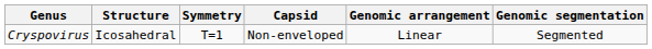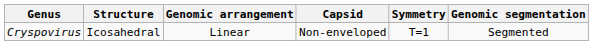columns swapped: Symmetry <-> Genomic arrangement
